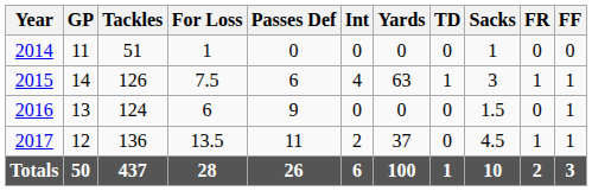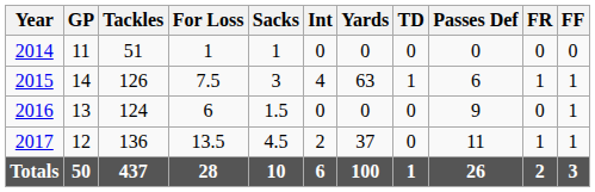columns swapped: Sacks <-> Passes Def
